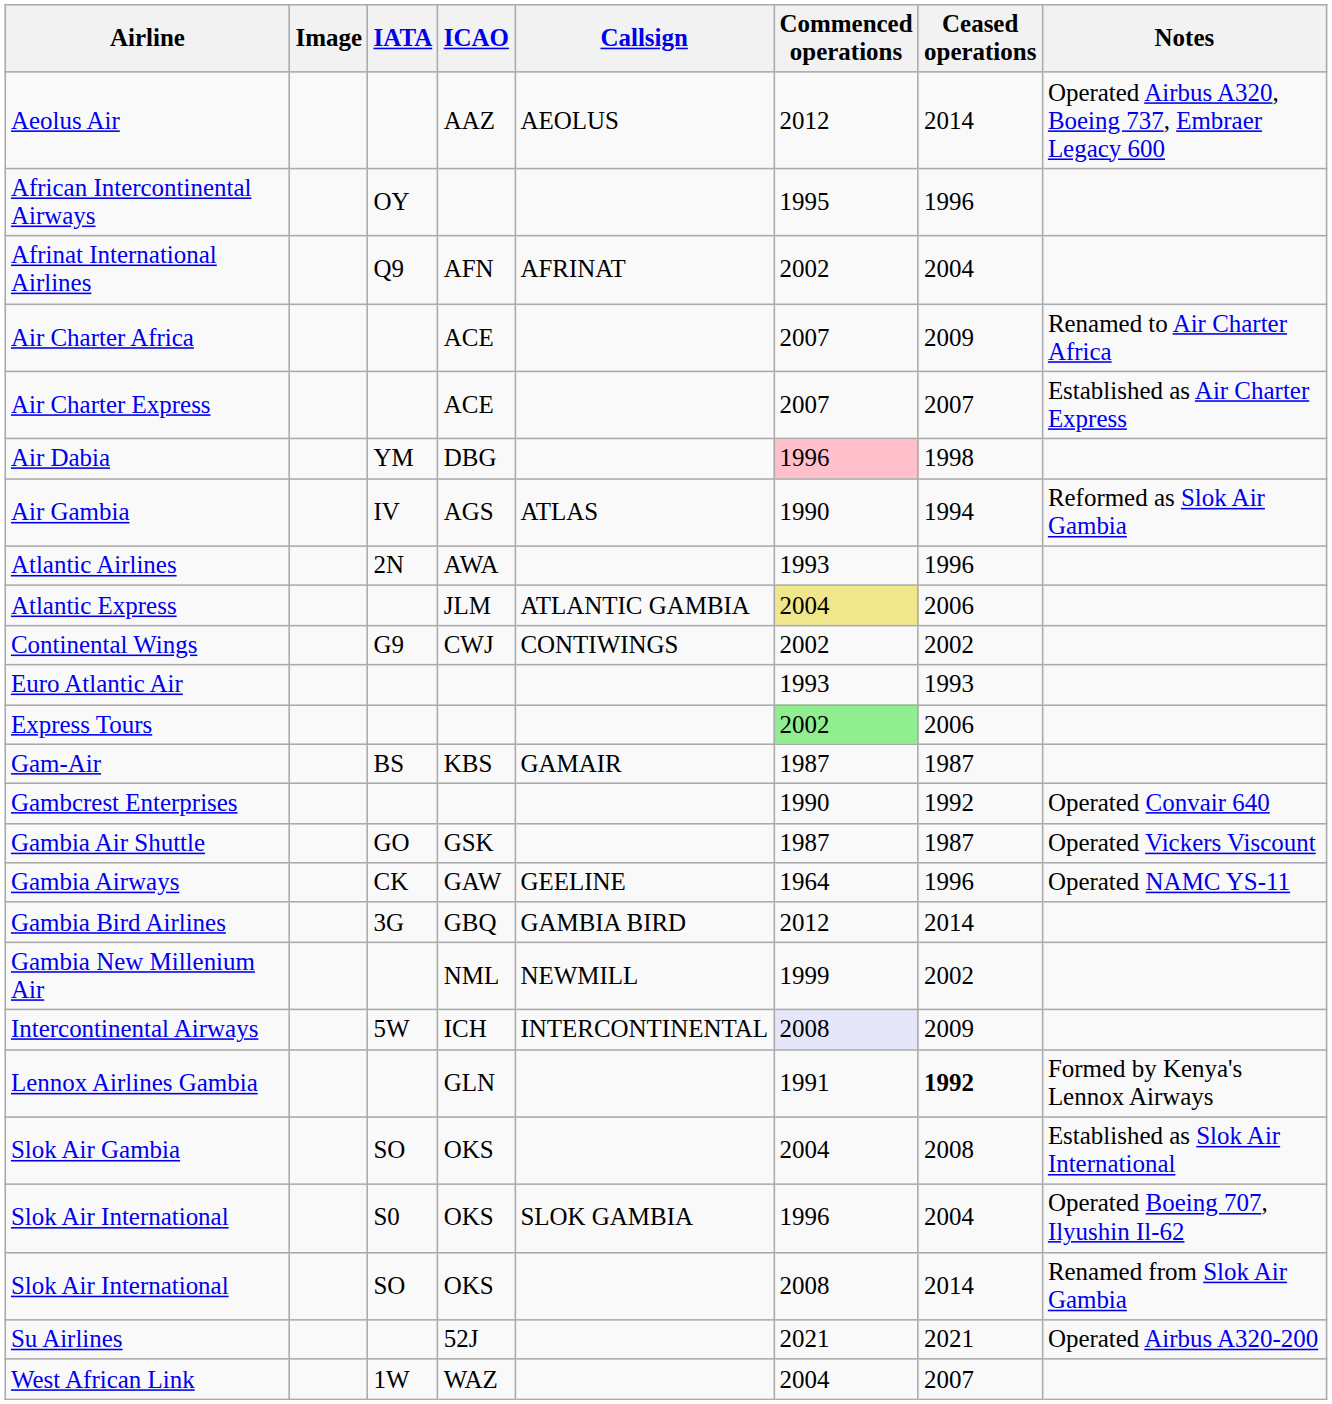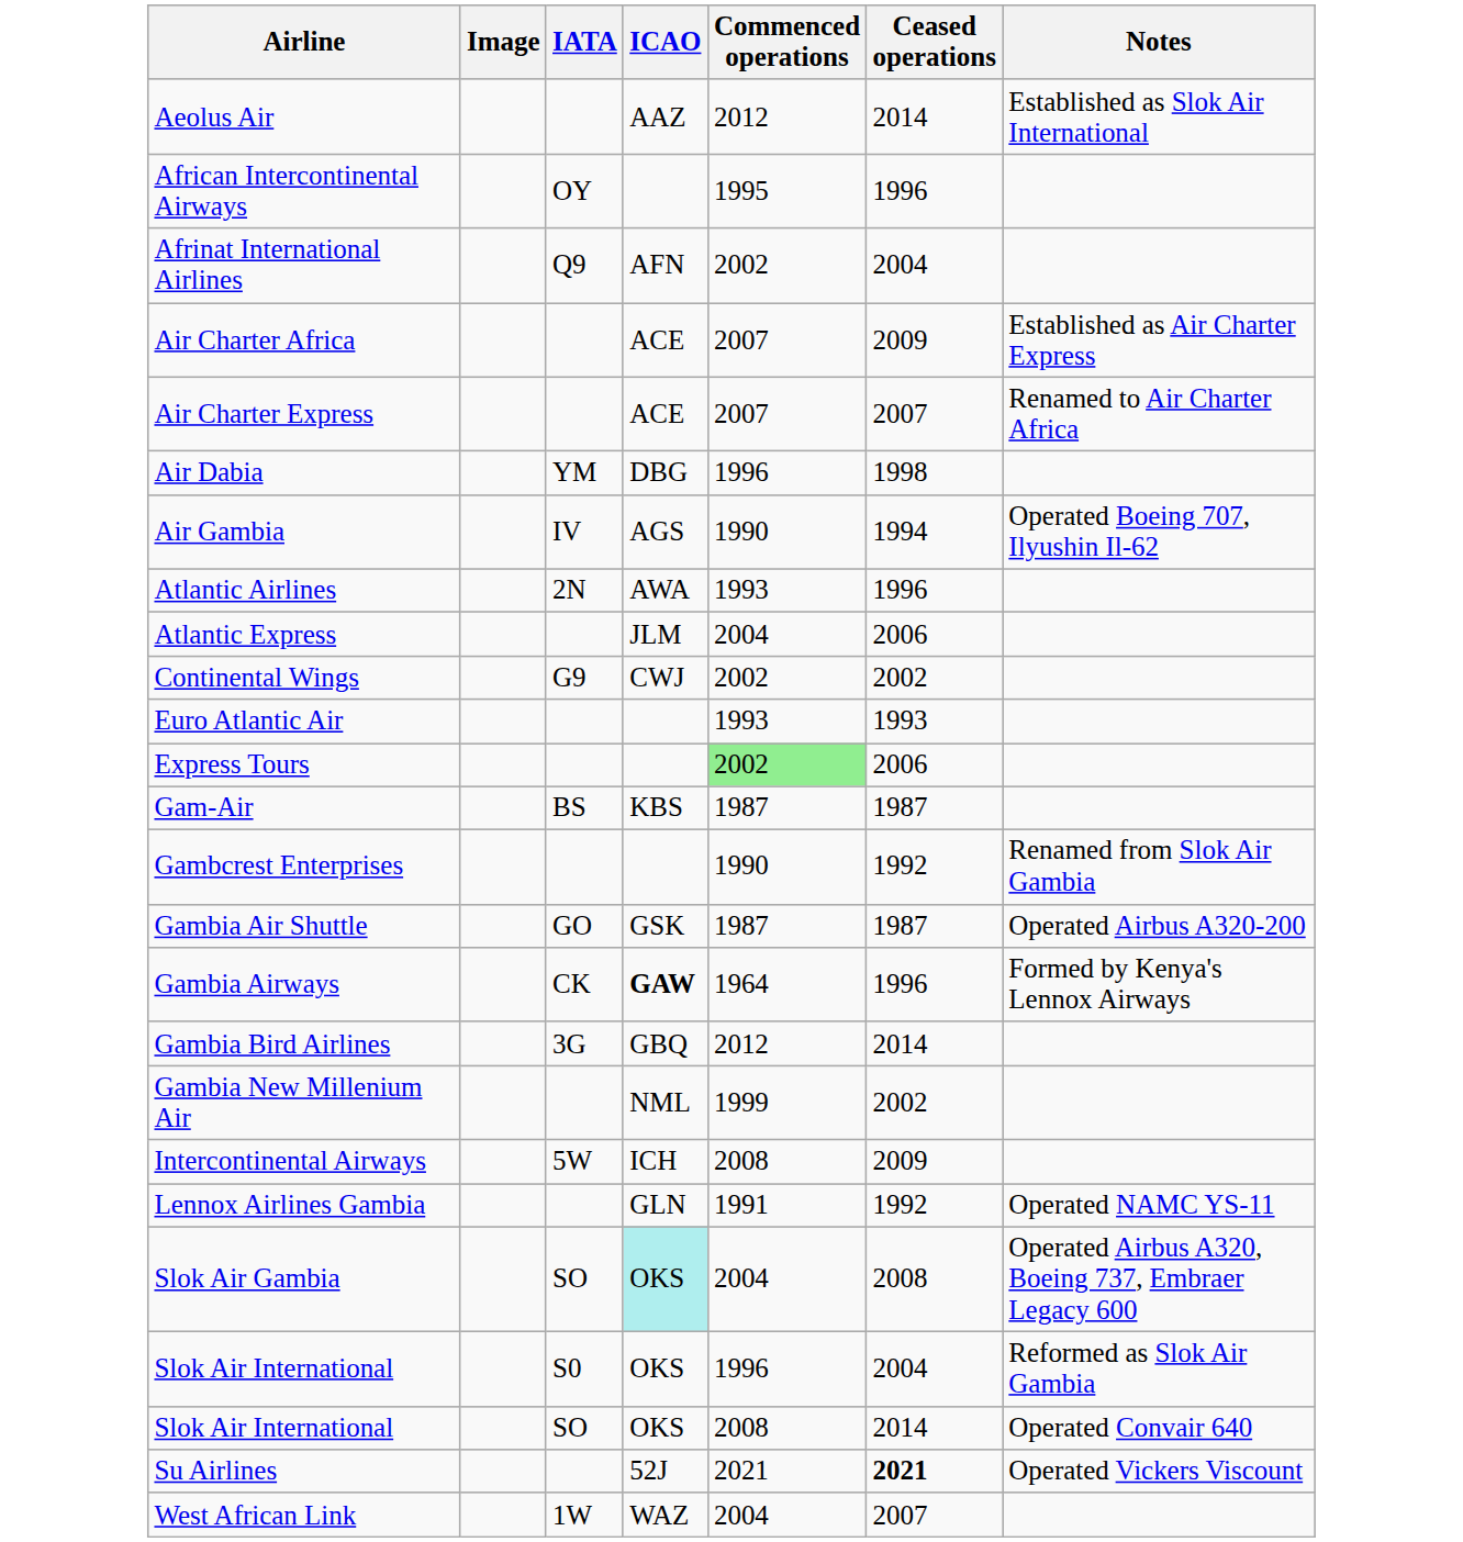- column: Callsign | AEOLUS | AFRINAT | ATLAS | ATLANTIC GAMBIA | CONTIWINGS | GAMAIR | GEELINE | GAMBIA BIRD | NEWMILL | INTERCONTINENTAL | SLOK GAMBIA
Aeolus Air | Notes: Operated Airbus A320, Boeing 737, Embraer Legacy 600 -> Established as Slok Air International
Air Charter Africa | Notes: Renamed to Air Charter Africa -> Established as Air Charter Express
Air Charter Express | Notes: Established as Air Charter Express -> Renamed to Air Charter Africa
Air Dabia | Commenced operations: pink background -> no background
Air Gambia | Notes: Reformed as Slok Air Gambia -> Operated Boeing 707, Ilyushin Il-62
Atlantic Express | Commenced operations: khaki background -> no background
Gambcrest Enterprises | Notes: Operated Convair 640 -> Renamed from Slok Air Gambia
Gambia Air Shuttle | Notes: Operated Vickers Viscount -> Operated Airbus A320-200
Gambia Airways | ICAO: normal -> bold
Gambia Airways | Notes: Operated NAMC YS-11 -> Formed by Kenya's Lennox Airways
Intercontinental Airways | Commenced operations: lavender background -> no background
Lennox Airlines Gambia | Ceased operations: bold -> normal
Lennox Airlines Gambia | Notes: Formed by Kenya's Lennox Airways -> Operated NAMC YS-11
Slok Air Gambia | ICAO: no background -> paleturquoise background
Slok Air Gambia | Notes: Established as Slok Air International -> Operated Airbus A320, Boeing 737, Embraer Legacy 600
Slok Air International / S0 | Notes: Operated Boeing 707, Ilyushin Il-62 -> Reformed as Slok Air Gambia
Slok Air International / SO | Notes: Renamed from Slok Air Gambia -> Operated Convair 640
Su Airlines | Ceased operations: normal -> bold
Su Airlines | Notes: Operated Airbus A320-200 -> Operated Vickers Viscount
